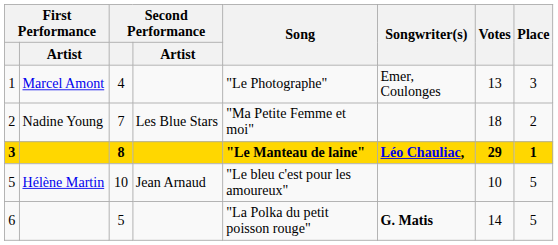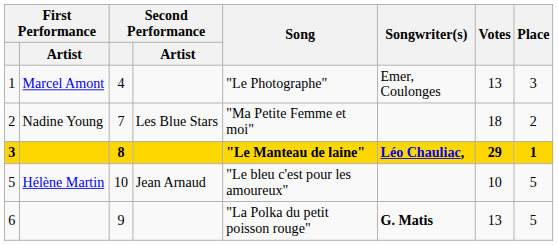6 | Second Performance: 5 -> 9
6 | Votes: 14 -> 13
